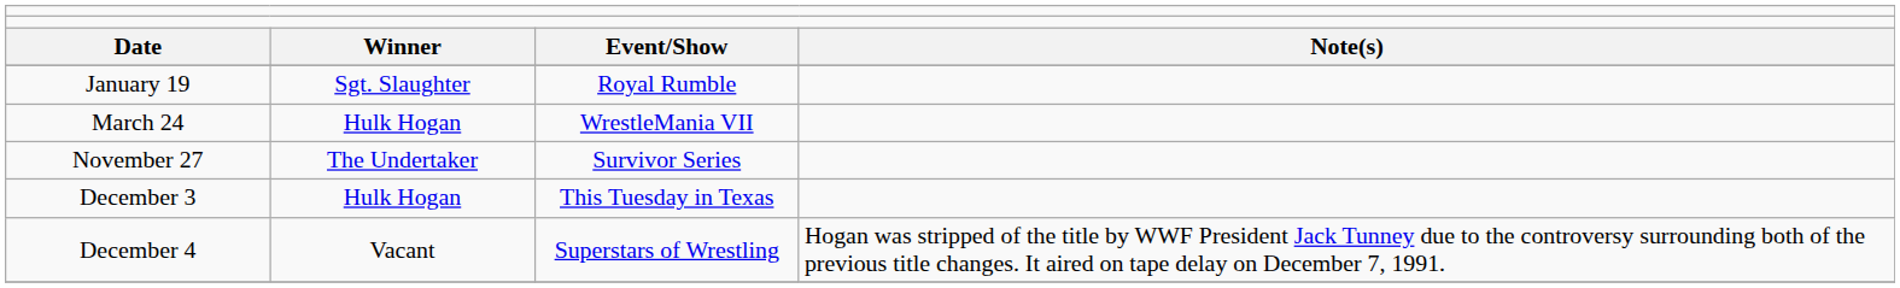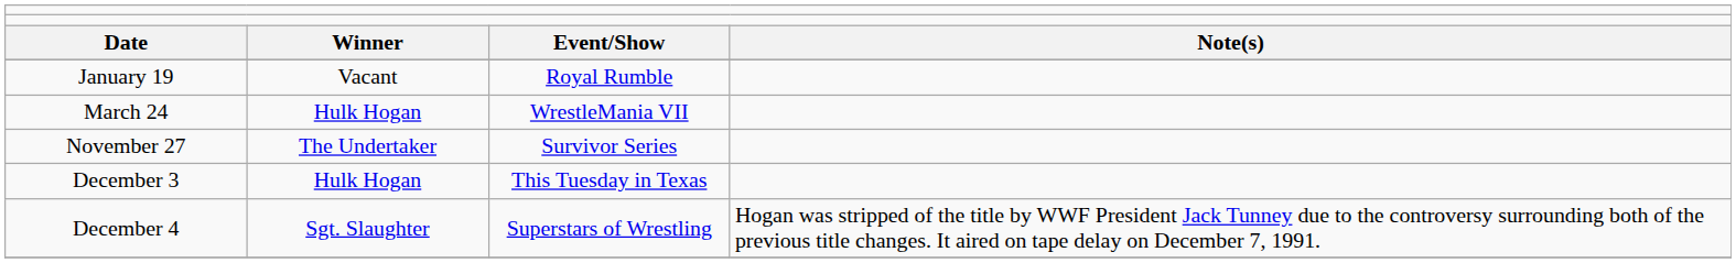January 19 | column 2: Sgt. Slaughter -> Vacant
December 4 | column 2: Vacant -> Sgt. Slaughter
